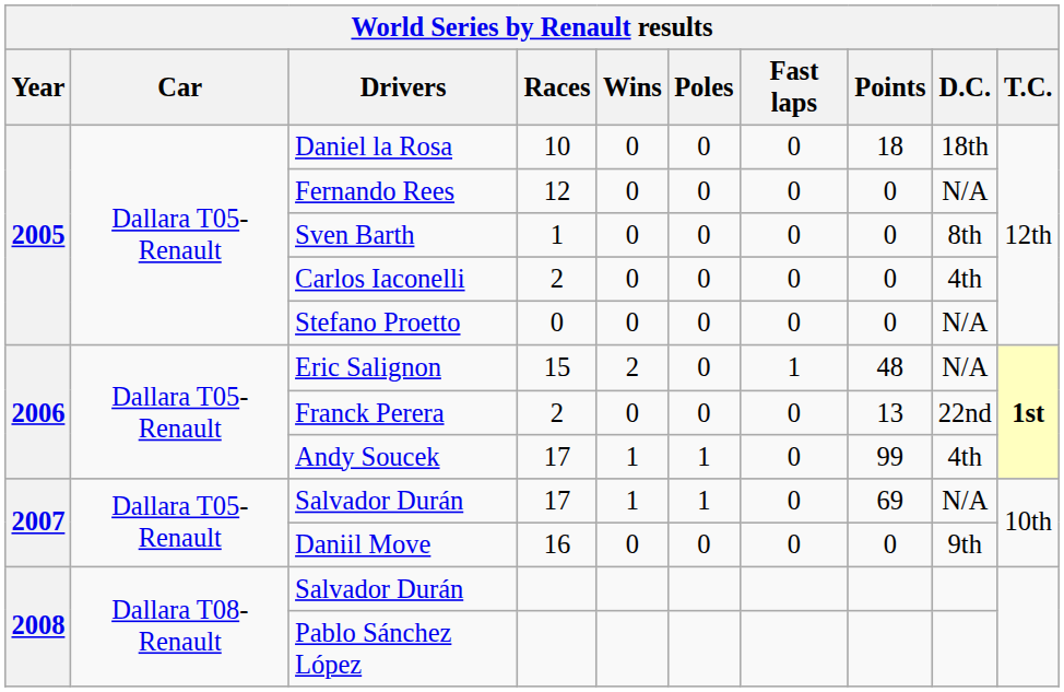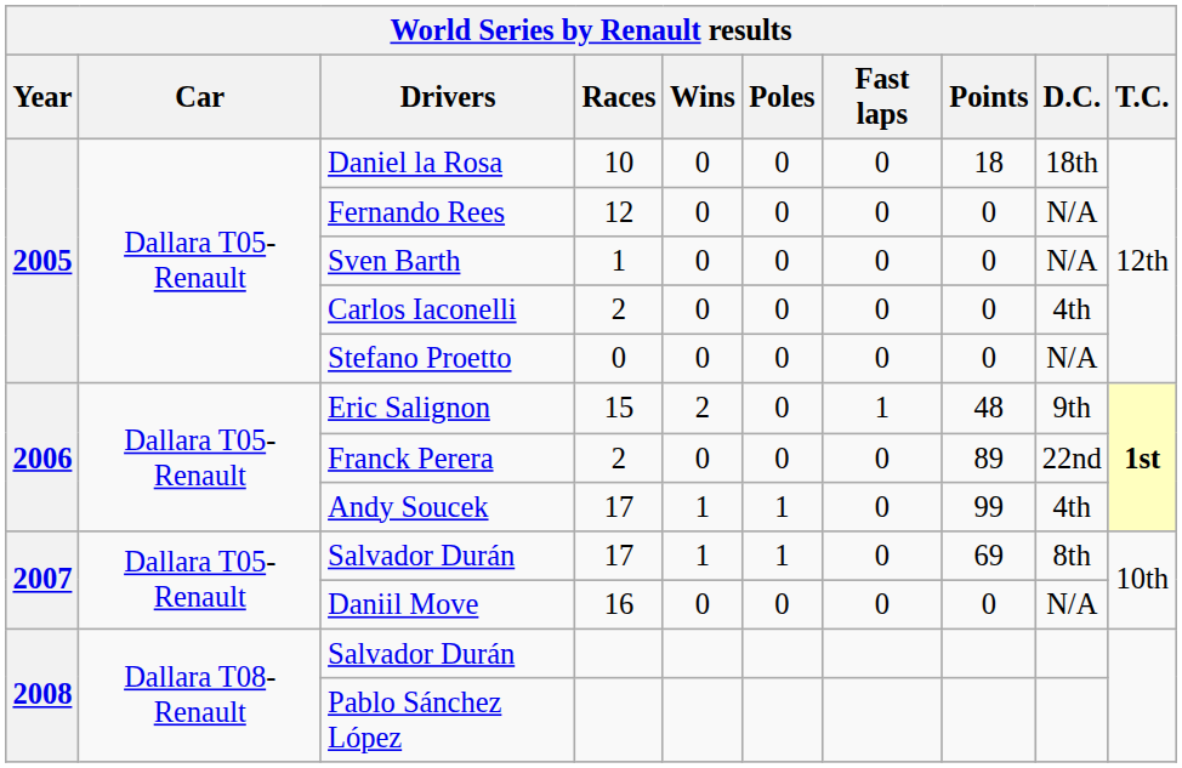Sven Barth | D.C.: 8th -> N/A
Eric Salignon | D.C.: N/A -> 9th
Franck Perera | Points: 13 -> 89
Salvador Durán / 17 | D.C.: N/A -> 8th
Daniil Move | D.C.: 9th -> N/A
